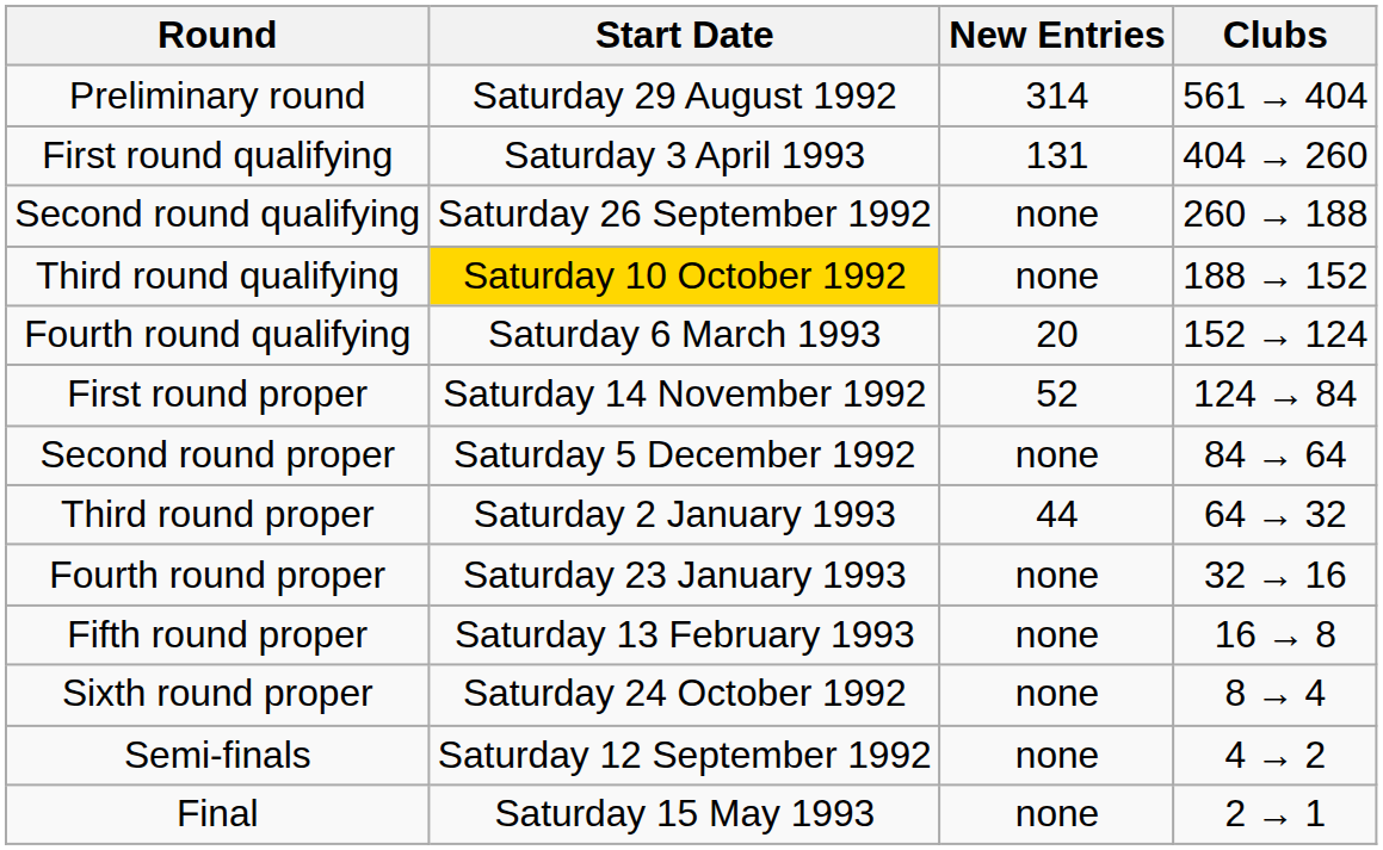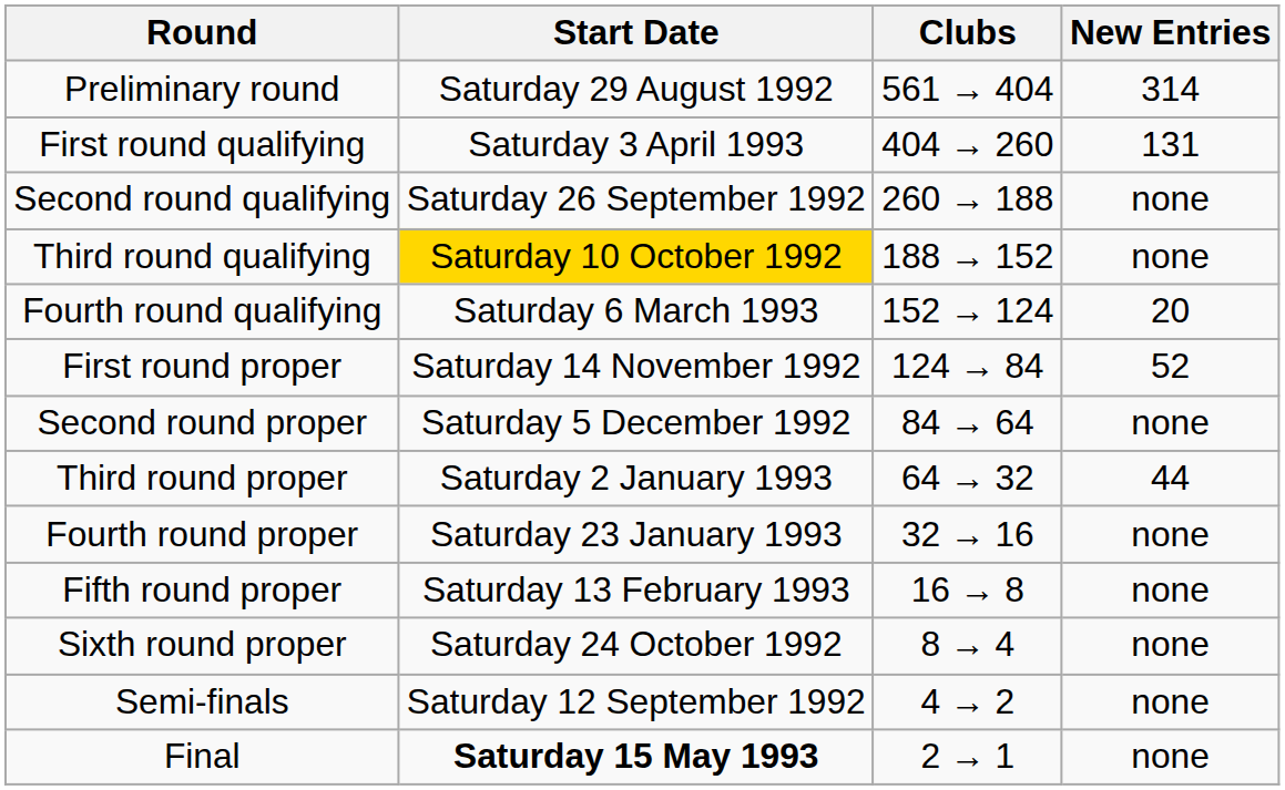columns swapped: New Entries <-> Clubs
Final | Start Date: normal -> bold
